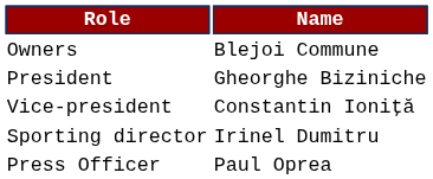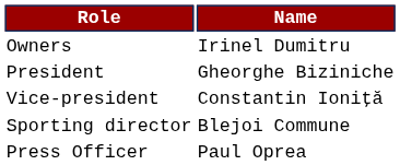Owners | Name: Blejoi Commune -> Irinel Dumitru
Sporting director | Name: Irinel Dumitru -> Blejoi Commune
